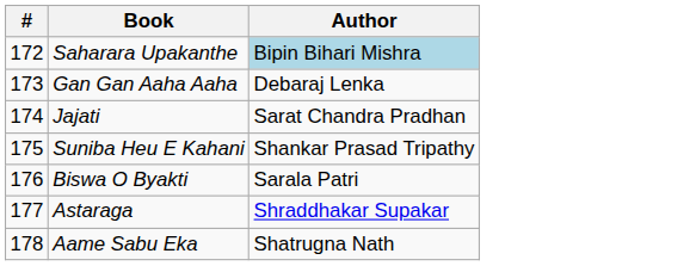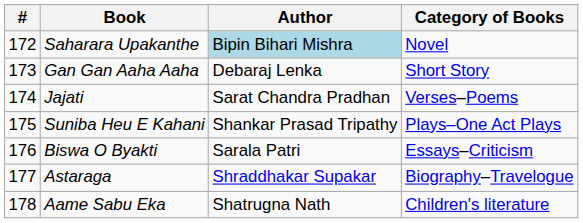+ column: Category of Books | Novel | Short Story | Verses–Poems | Plays–One Act Plays | Essays–Criticism | Biography–Travelogue | Children's literature
